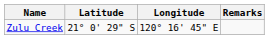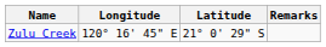columns swapped: Latitude <-> Longitude
